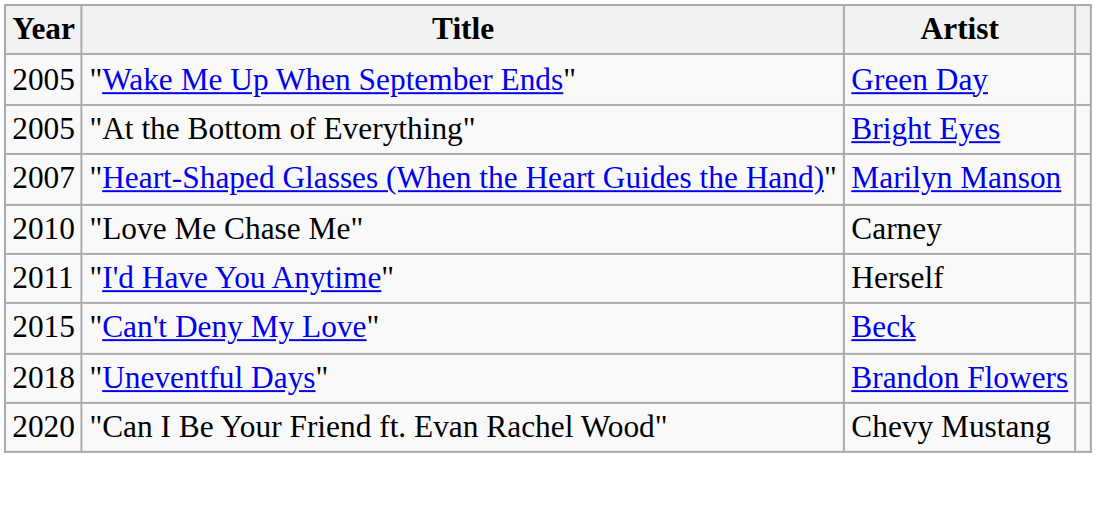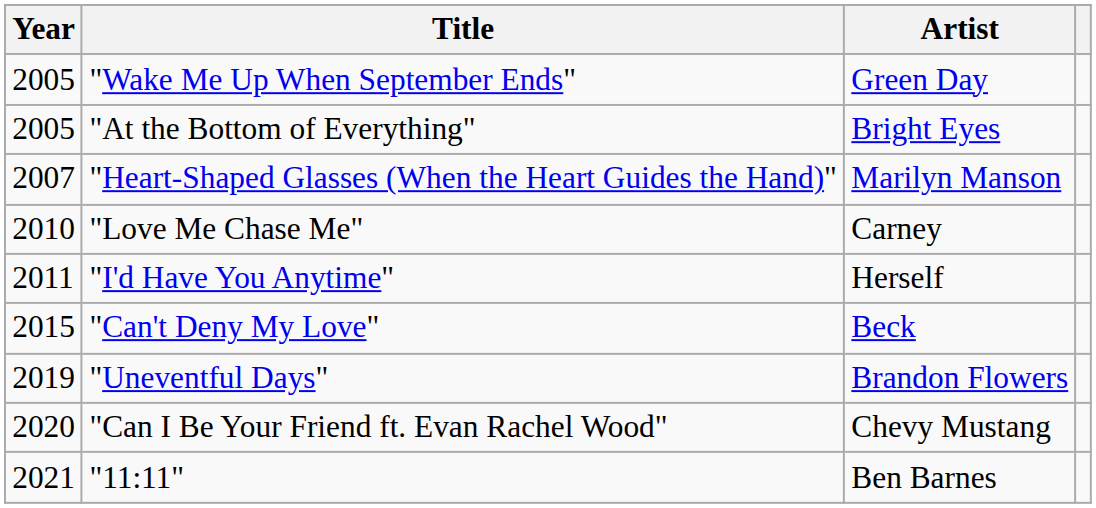"Uneventful Days" | Year: 2018 -> 2019
+ row: 2021 | "11:11" | Ben Barnes
